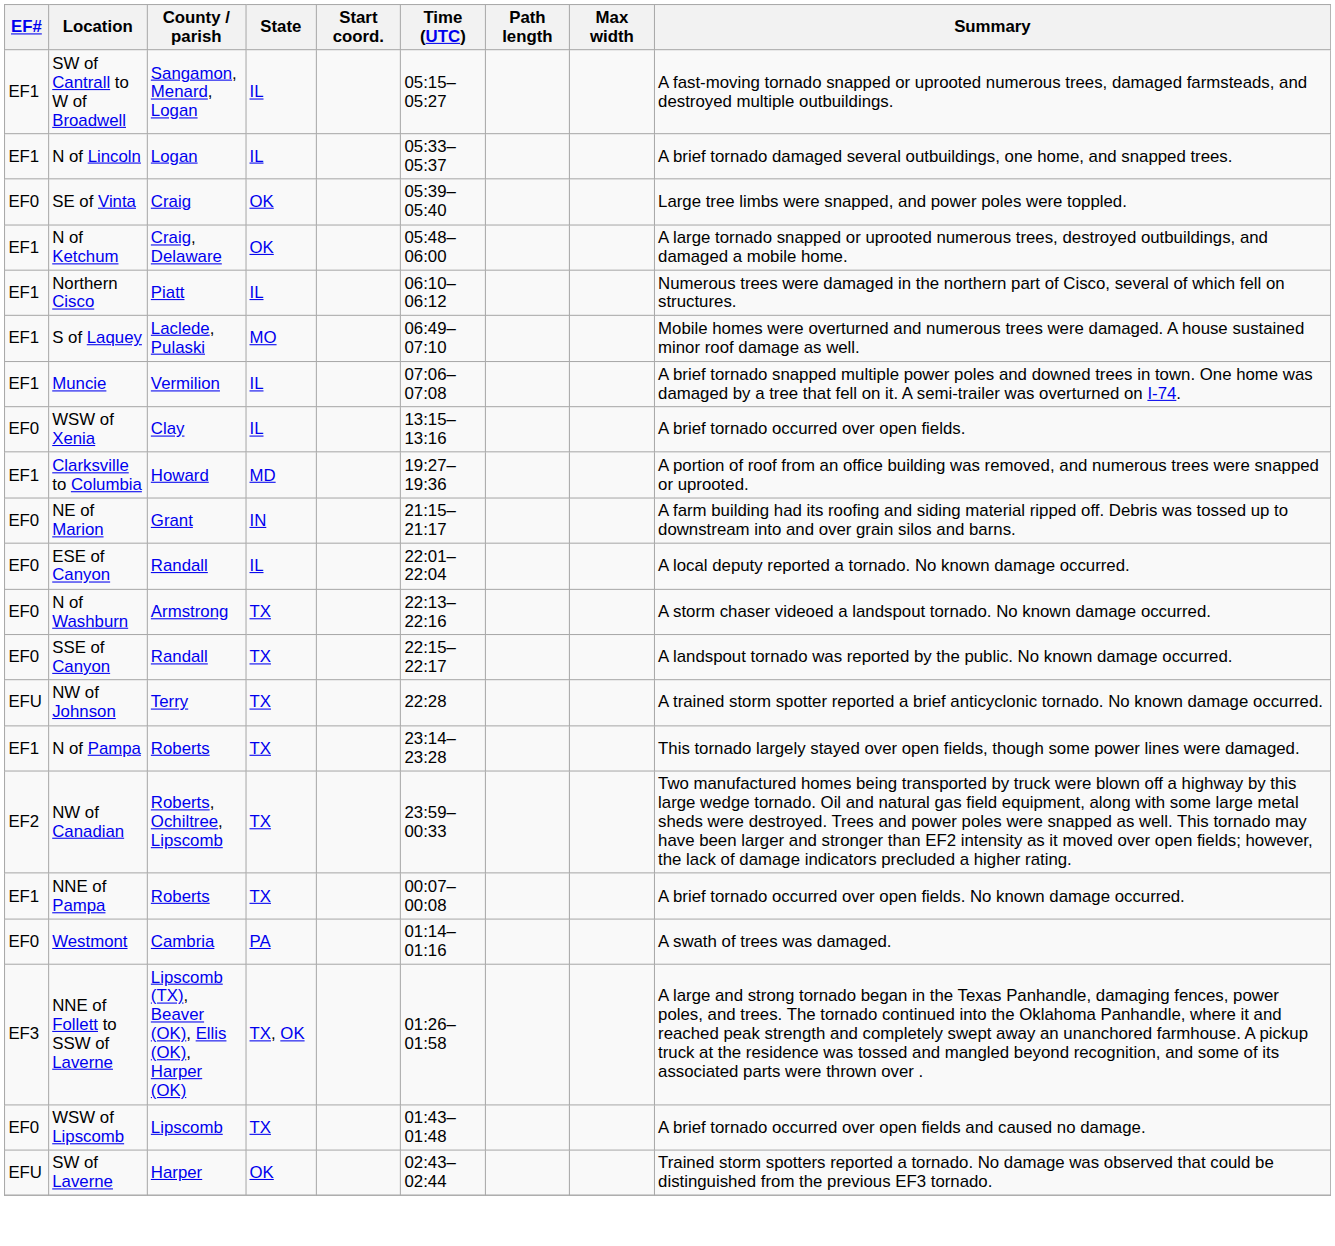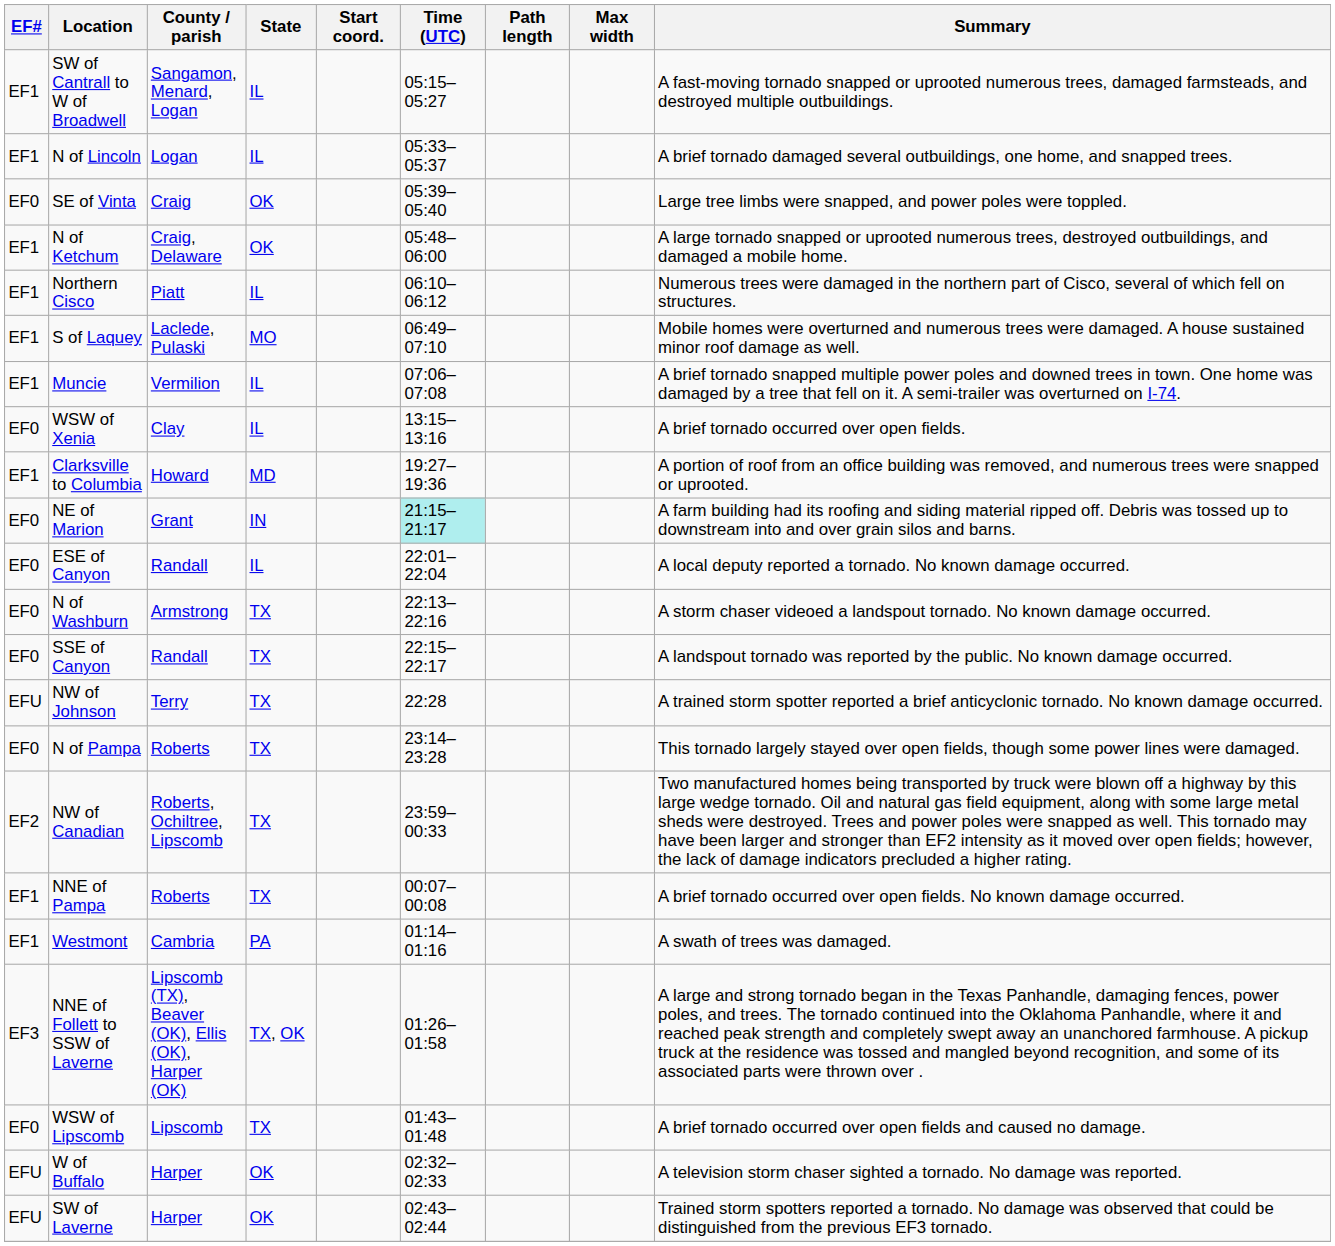NE of Marion | Time (UTC): no background -> paleturquoise background
N of Pampa | EF#: EF1 -> EF0
Westmont | EF#: EF0 -> EF1
+ row: EFU | W of Buffalo | Harper | OK | 02:32–02:33 | A television storm chaser sighted a tornado. No damage was reported.
